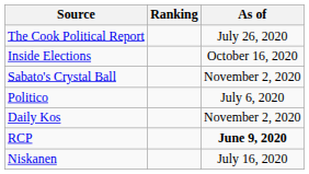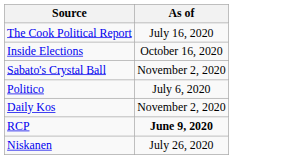- column: Ranking
The Cook Political Report | As of: July 26, 2020 -> July 16, 2020
Niskanen | As of: July 16, 2020 -> July 26, 2020
